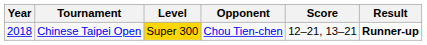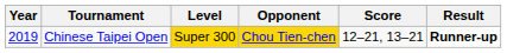Chinese Taipei Open | Year: 2018 -> 2019
Chinese Taipei Open | Opponent: no background -> gold background
